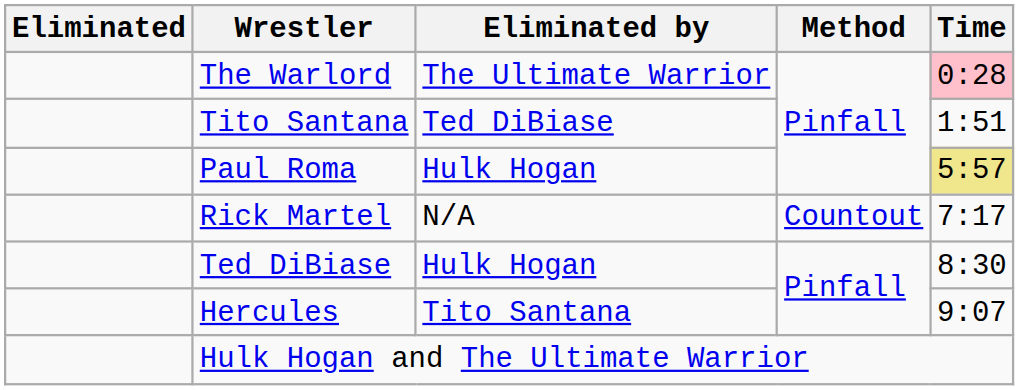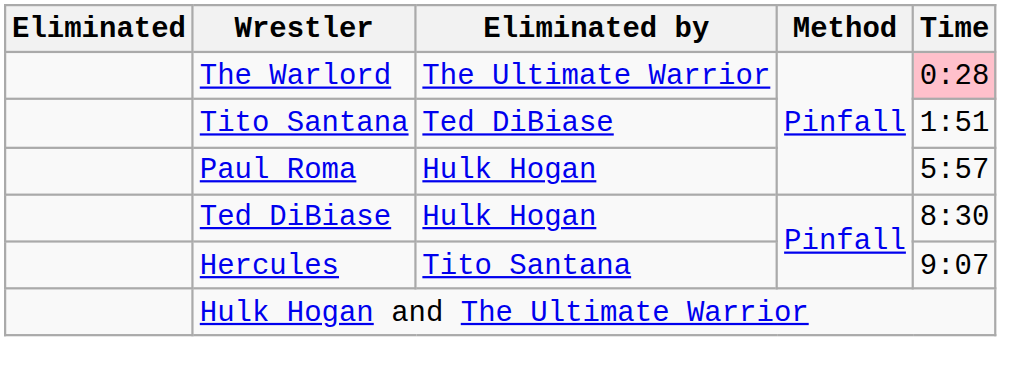Paul Roma | Time: khaki background -> no background
- row: Rick Martel | N/A | Countout | 7:17
